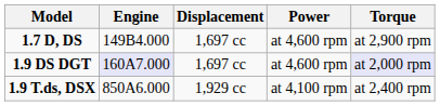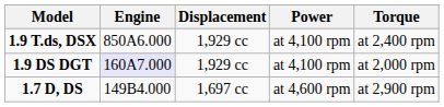rows swapped: 1.7 D, DS <-> 1.9 T.ds, DSX
1.9 DS DGT | Displacement: 1,697 cc -> 1,929 cc
1.9 DS DGT | Power: at 4,600 rpm -> at 4,100 rpm
1.9 DS DGT | Torque: lavender background -> no background
